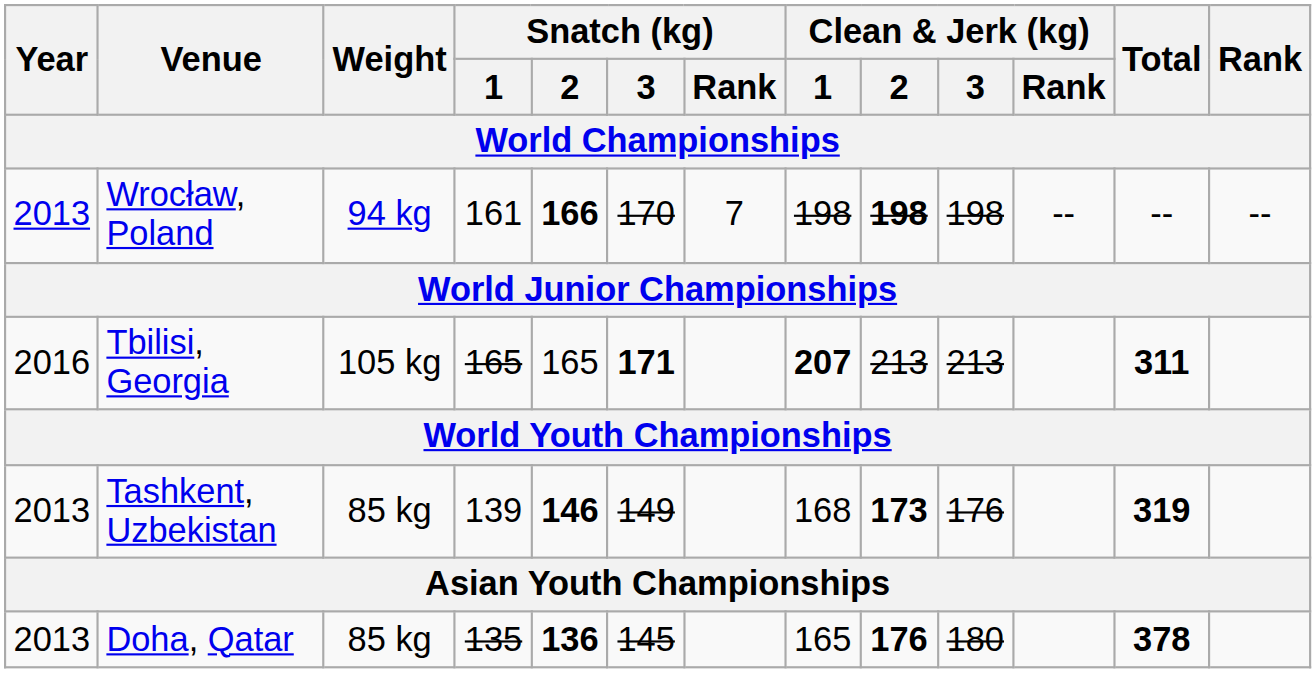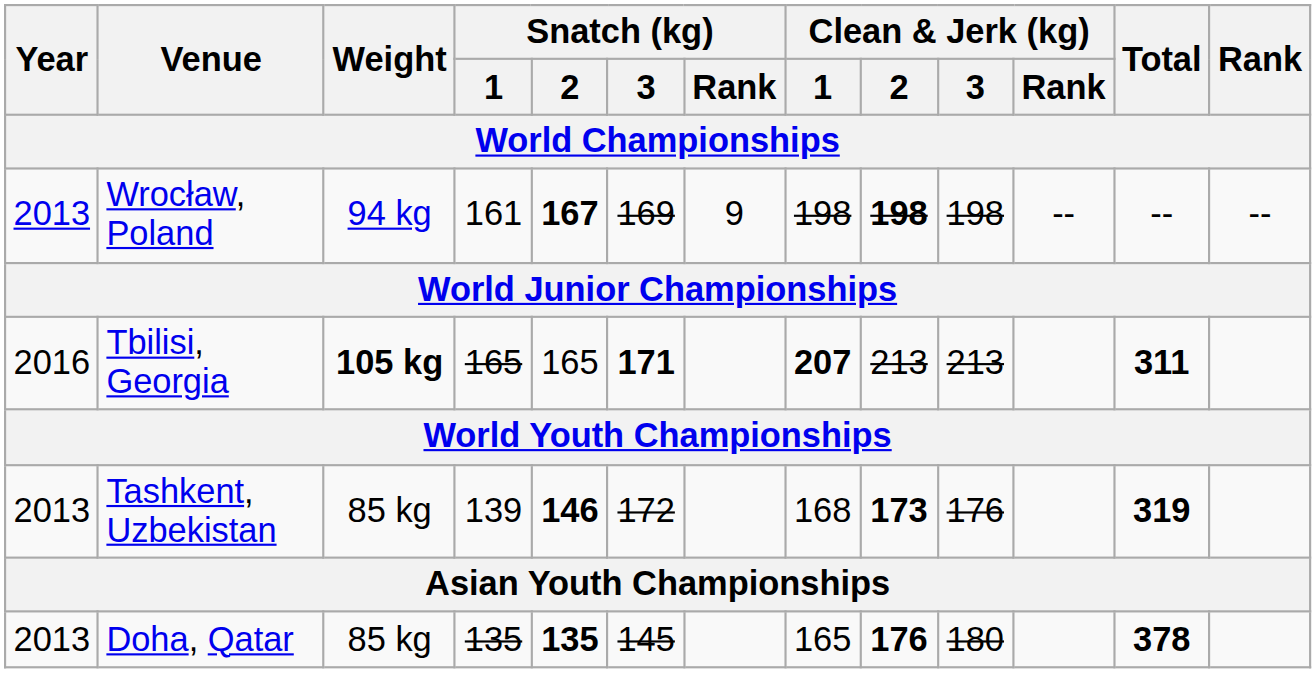Wrocław, Poland | Snatch (kg) / 2: 166 -> 167
Wrocław, Poland | Snatch (kg) / 3: 170 -> 169
Wrocław, Poland | Snatch (kg) / Rank: 7 -> 9
Tbilisi, Georgia | Weight: normal -> bold
Tashkent, Uzbekistan | Snatch (kg) / 3: 149 -> 172
Doha, Qatar | Snatch (kg) / 2: 136 -> 135
